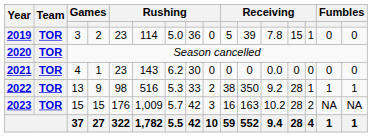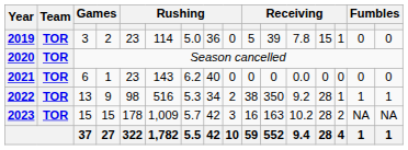2021 | column 3: 4 -> 6
2021 | column 8: 30 -> 40
2022 | column 8: 33 -> 34
2023 | column 5: 176 -> 178
